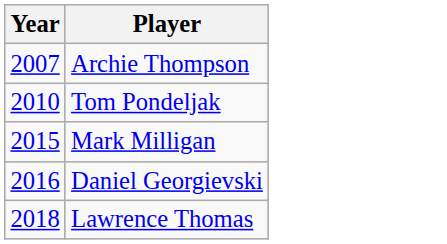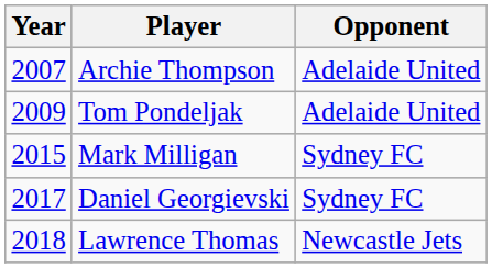+ column: Opponent | Adelaide United | Adelaide United | Sydney FC | Sydney FC | Newcastle Jets
Tom Pondeljak | Year: 2010 -> 2009
Daniel Georgievski | Year: 2016 -> 2017
